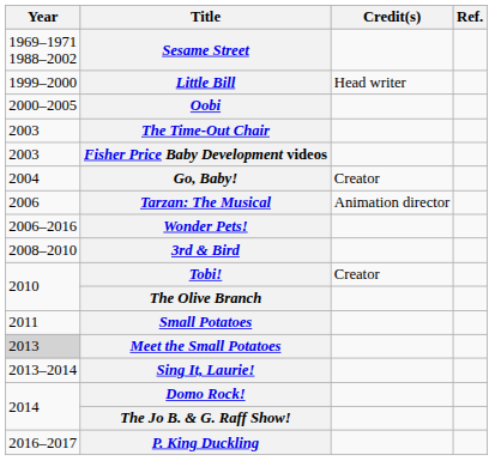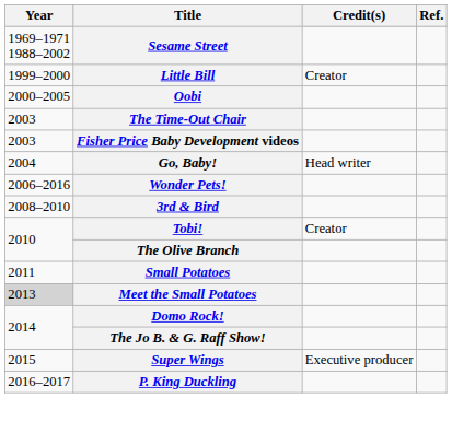Little Bill | Credit(s): Head writer -> Creator
Go, Baby! | Credit(s): Creator -> Head writer
- row: 2006 | Tarzan: The Musical | Animation director
- row: 2013–2014 | Sing It, Laurie!
+ row: 2015 | Super Wings | Executive producer
